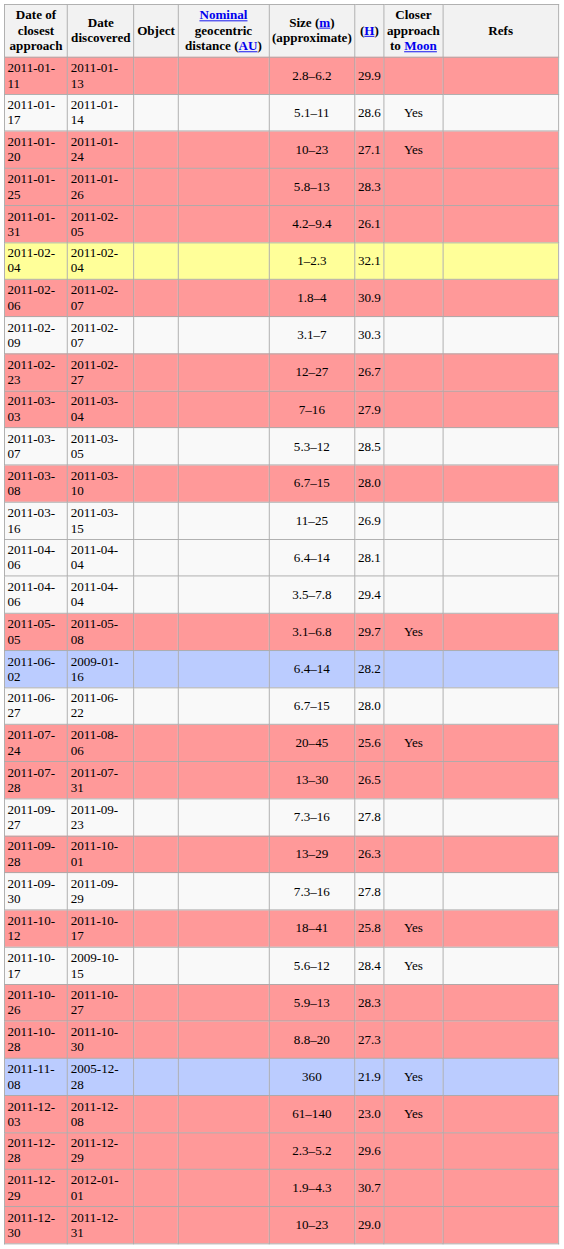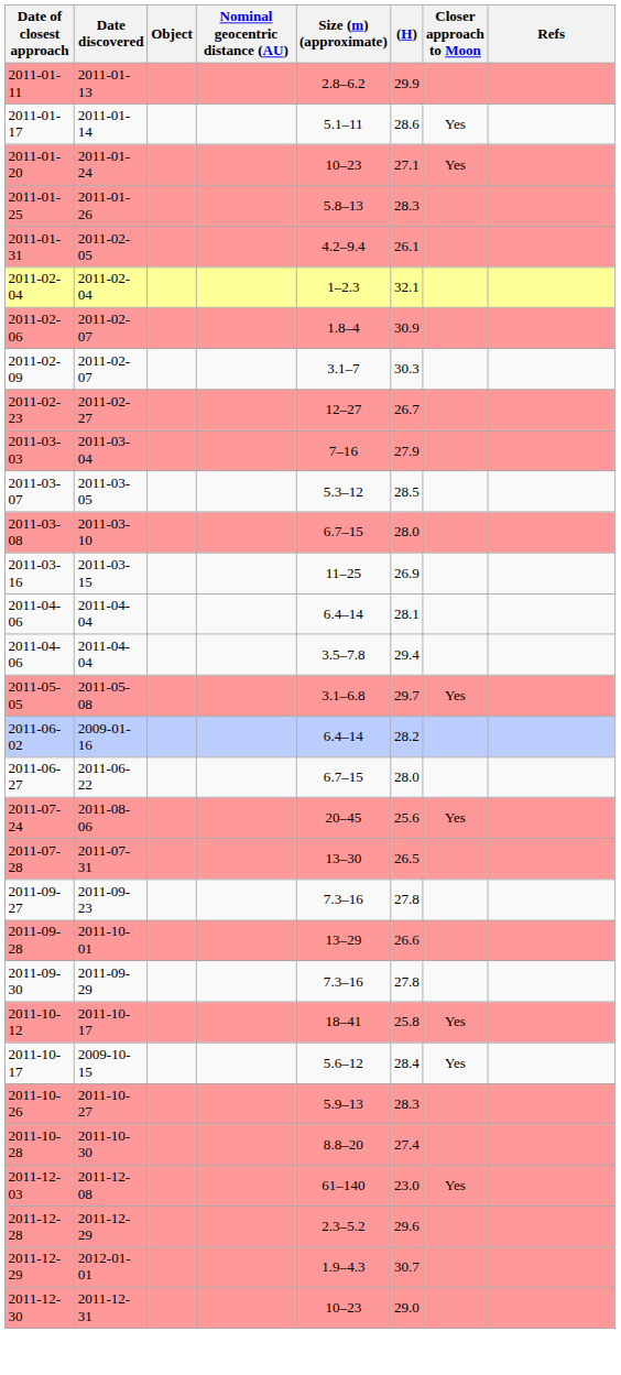2011-09-28 | (H): 26.3 -> 26.6
2011-10-28 | (H): 27.3 -> 27.4
- row: 2011-11-08 | 2005-12-28 | 360 | 21.9 | Yes
